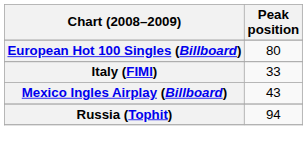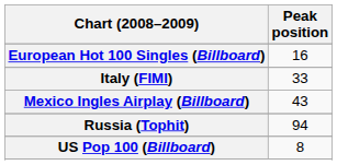European Hot 100 Singles (Billboard) | Peak position: 80 -> 16
+ row: US Pop 100 (Billboard) | 8
